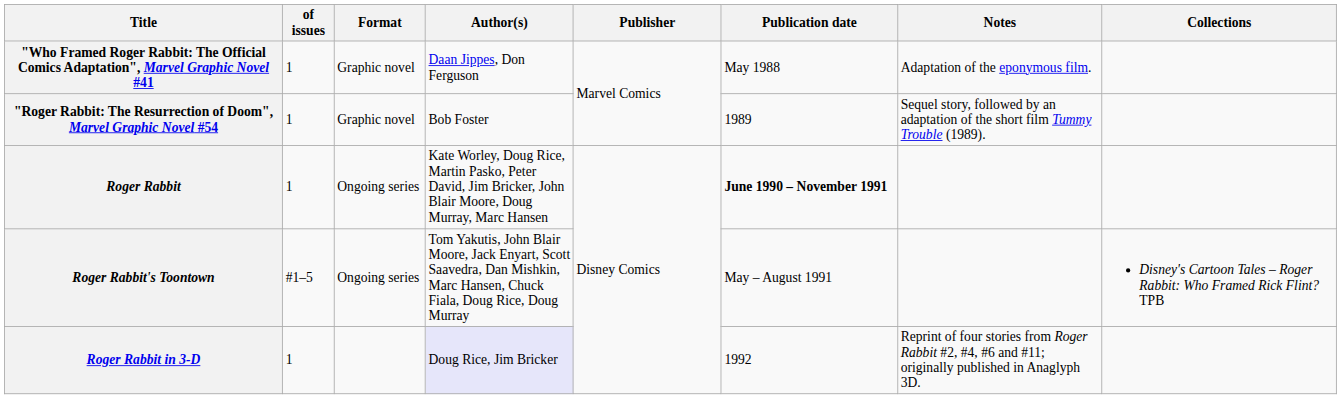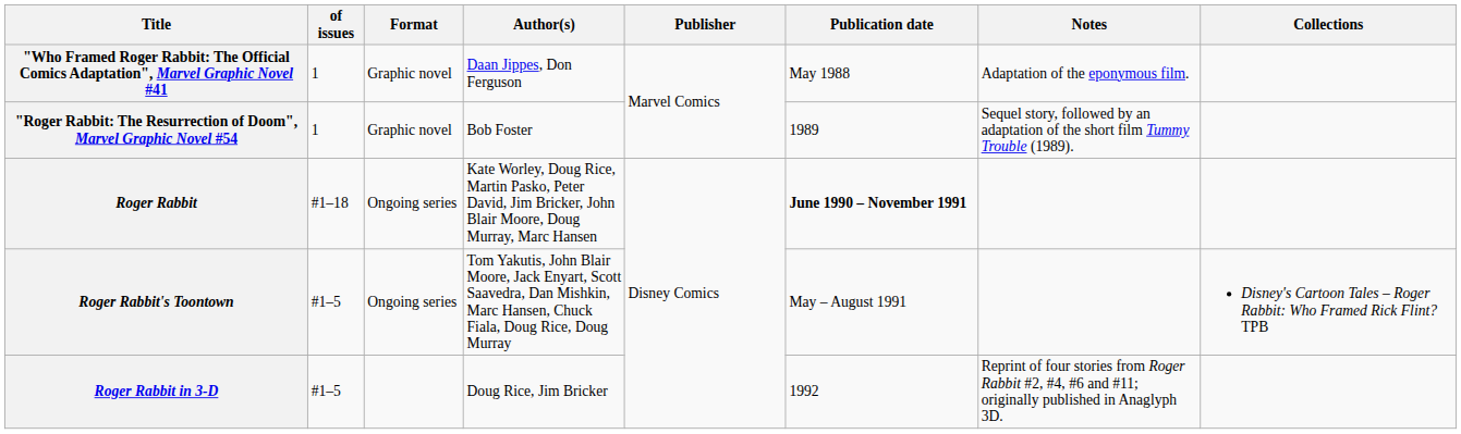Roger Rabbit | of issues: 1 -> #1–18
Roger Rabbit in 3-D | of issues: 1 -> #1–5
Roger Rabbit in 3-D | Author(s): lavender background -> no background
